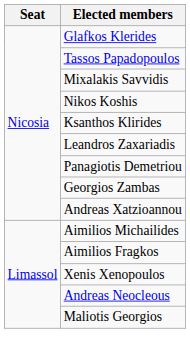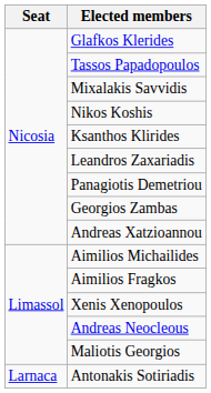+ row: Larnaca | Antonakis Sotiriadis
